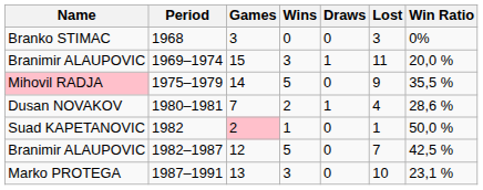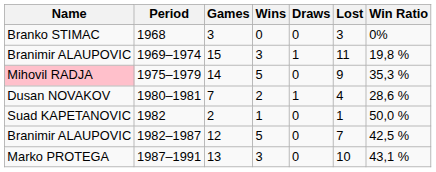1969–1974 | Win Ratio: 20,0 % -> 19,8 %
1975–1979 | Win Ratio: 35,5 % -> 35,3 %
1982 | Games: pink background -> no background
1987–1991 | Win Ratio: 23,1 % -> 43,1 %
